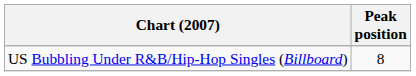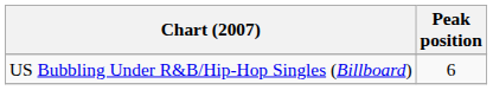US Bubbling Under R&B/Hip-Hop Singles (Billboard) | Peak position: 8 -> 6
